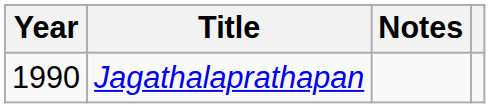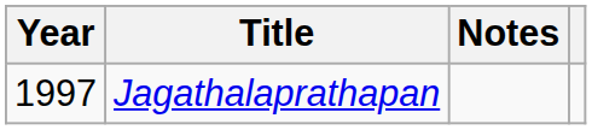Jagathalaprathapan | Year: 1990 -> 1997
